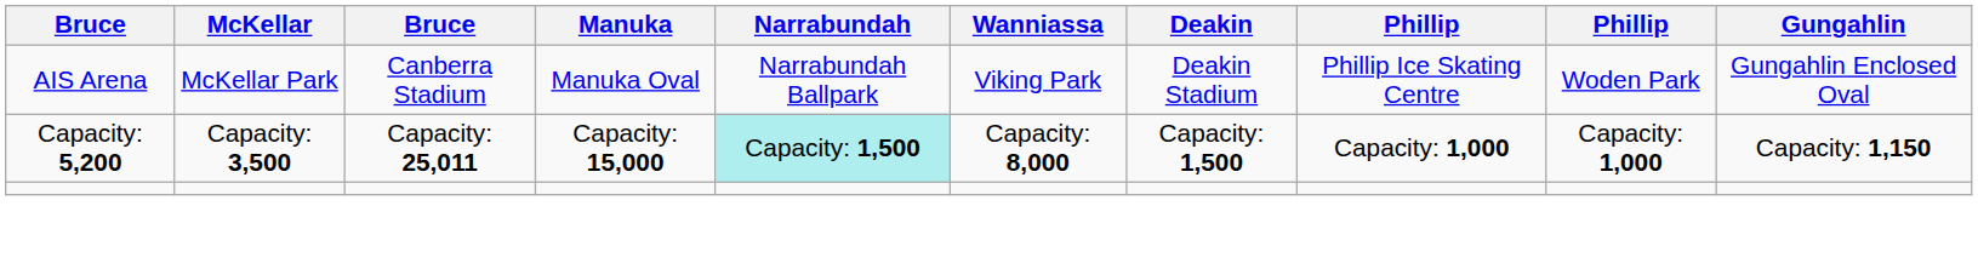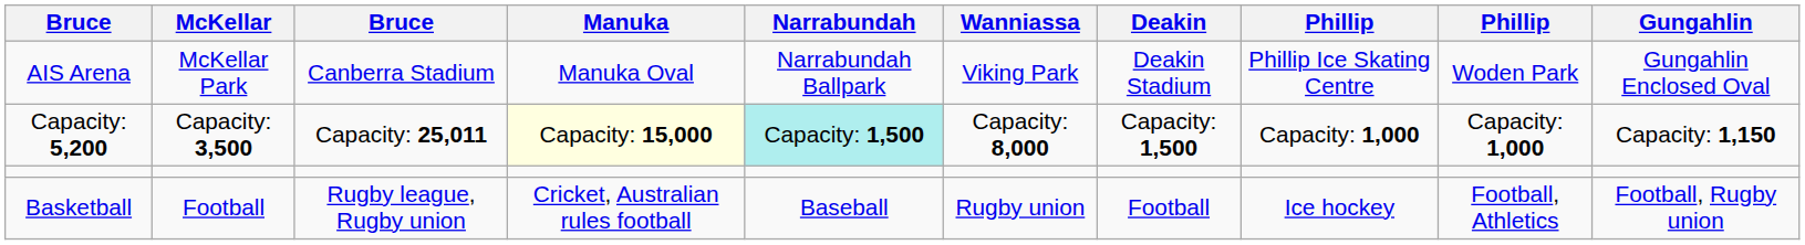Capacity: 5,200 | Manuka: no background -> lightyellow background
+ row: Basketball | Football | Rugby league, Rugby union | Cricket, Australian rules football | Baseball | Rugby union | Football | Ice hockey | Football, Athletics | Football, Rugby union
